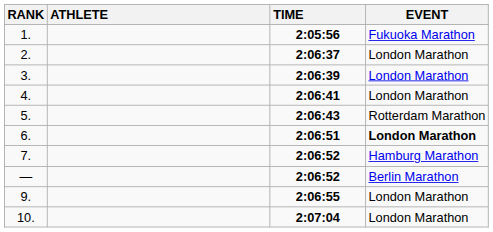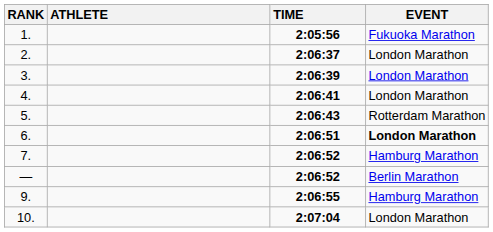9. | EVENT: London Marathon -> Hamburg Marathon
